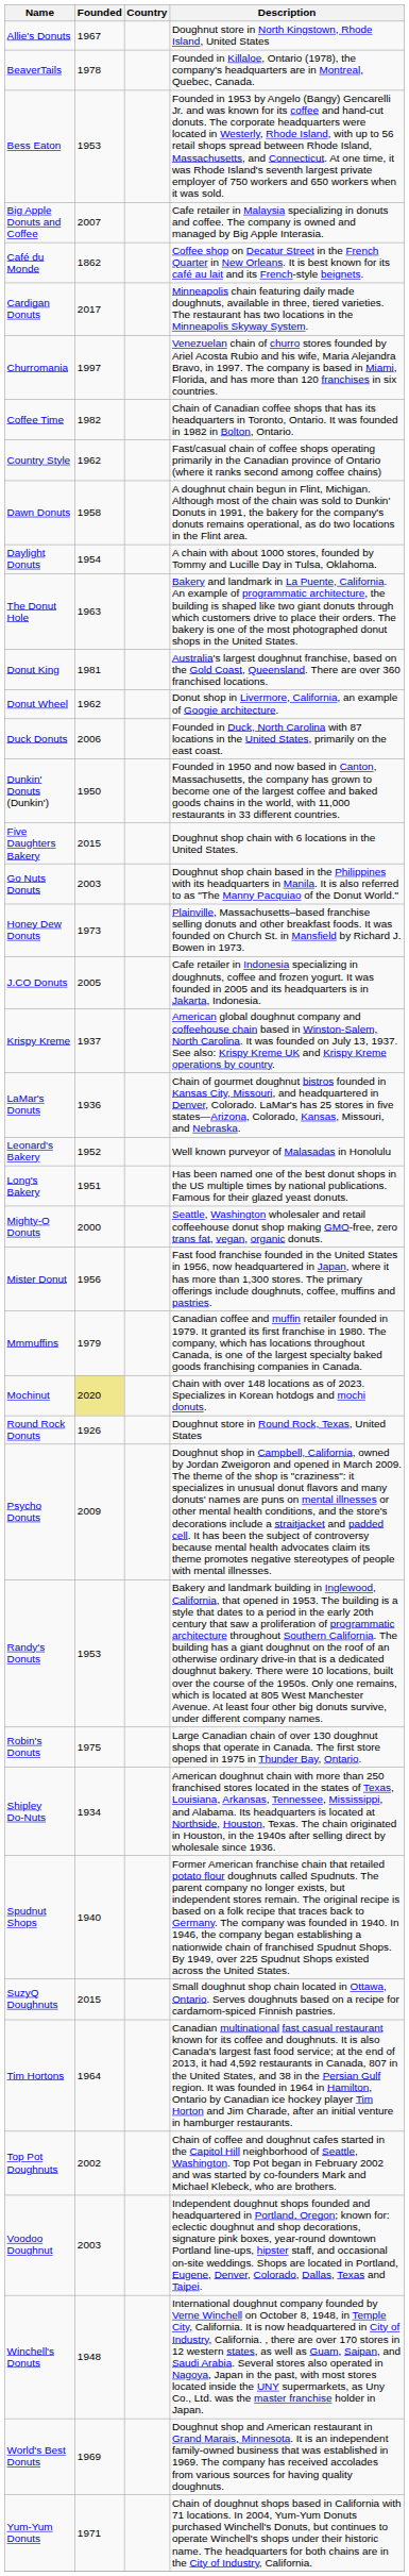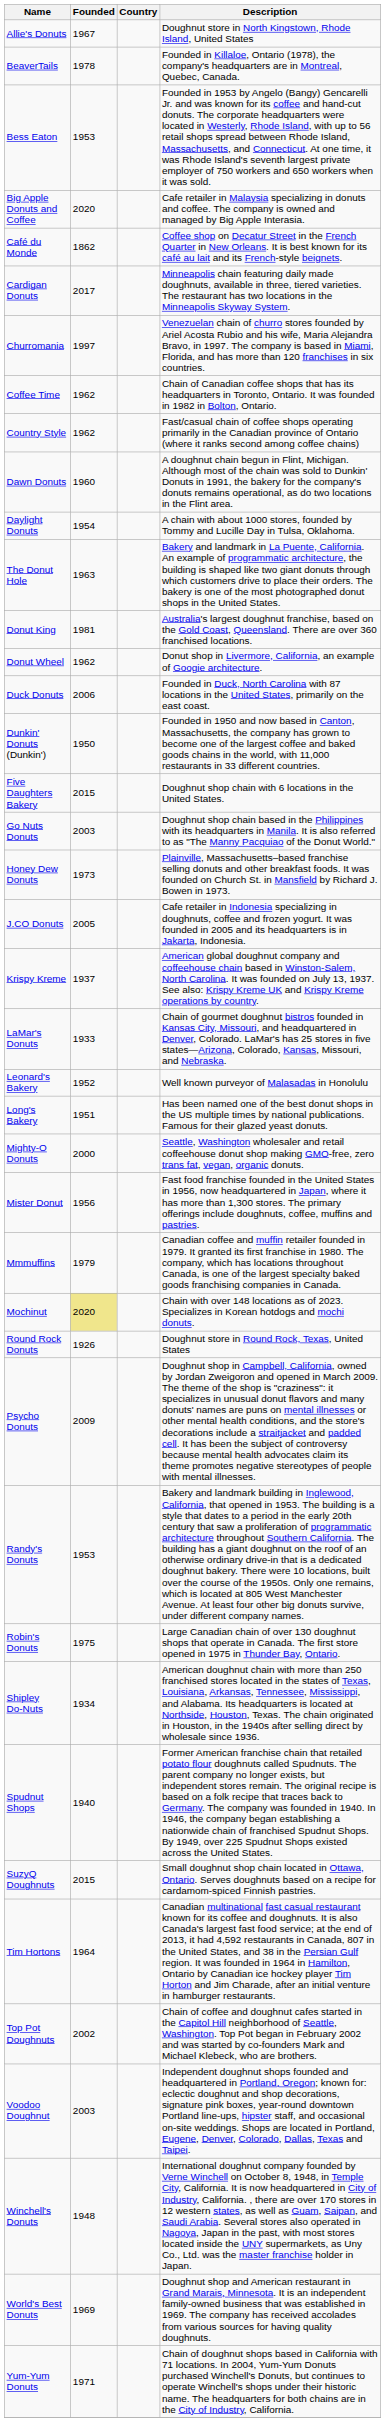Big Apple Donuts and Coffee | Founded: 2007 -> 2020
Coffee Time | Founded: 1982 -> 1962
Dawn Donuts | Founded: 1958 -> 1960
LaMar's Donuts | Founded: 1936 -> 1933
